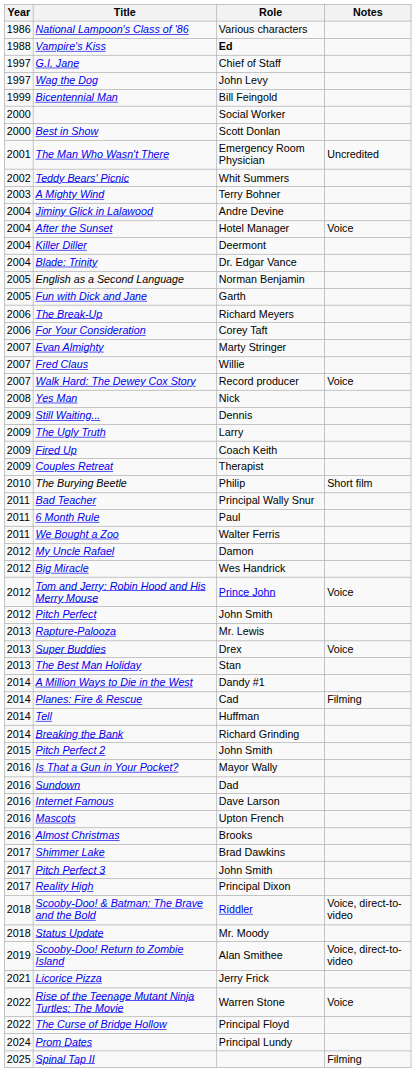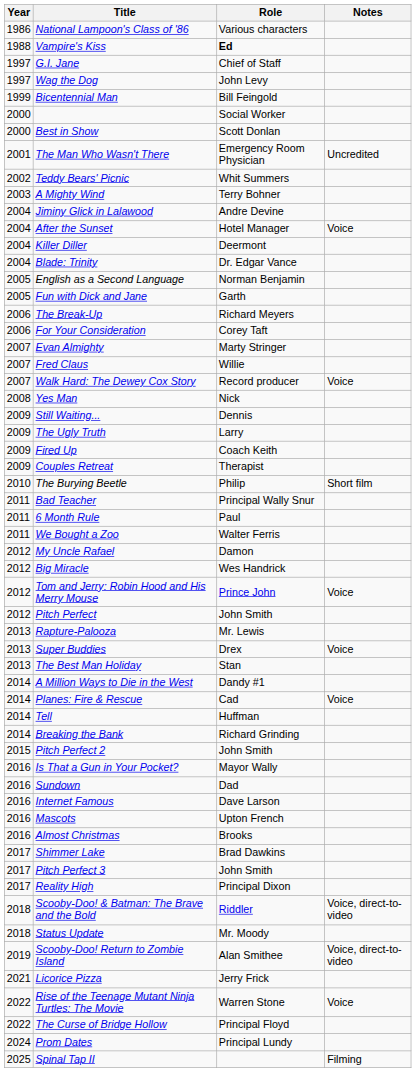Planes: Fire & Rescue | Notes: Filming -> Voice
